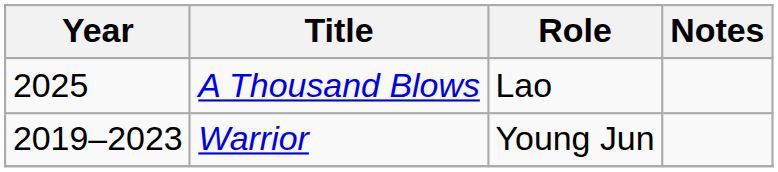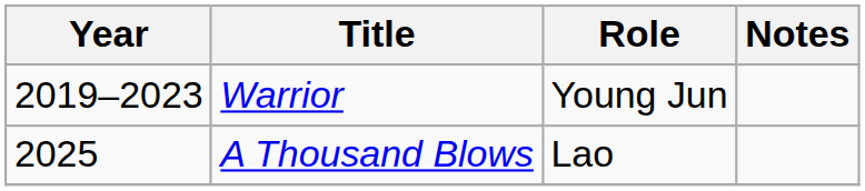rows swapped: Warrior <-> A Thousand Blows
